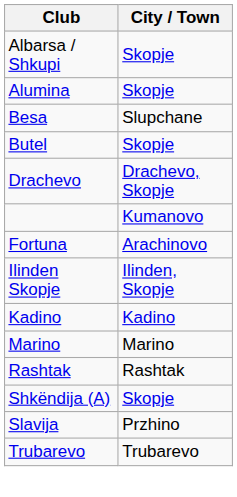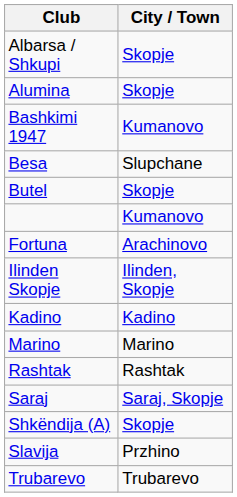+ row: Bashkimi 1947 | Kumanovo
- row: Drachevo | Drachevo, Skopje
+ row: Saraj | Saraj, Skopje
